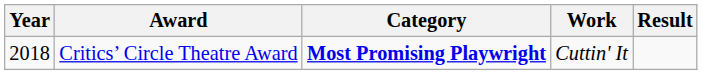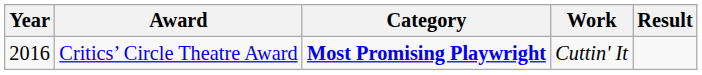Critics’ Circle Theatre Award | Year: 2018 -> 2016
